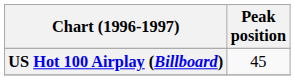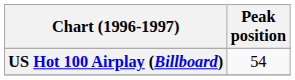US Hot 100 Airplay (Billboard) | Peak position: 45 -> 54
